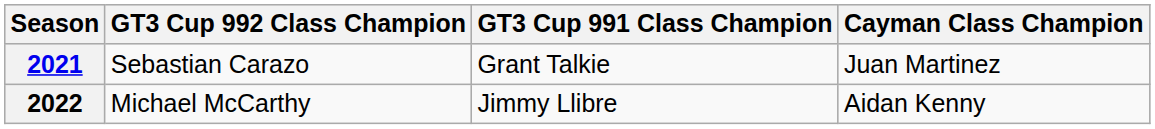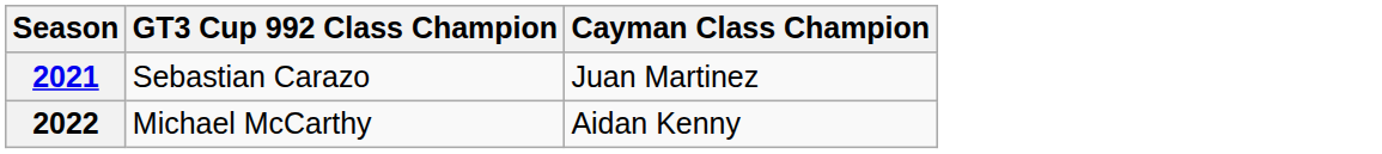- column: GT3 Cup 991 Class Champion | Grant Talkie | Jimmy Llibre
